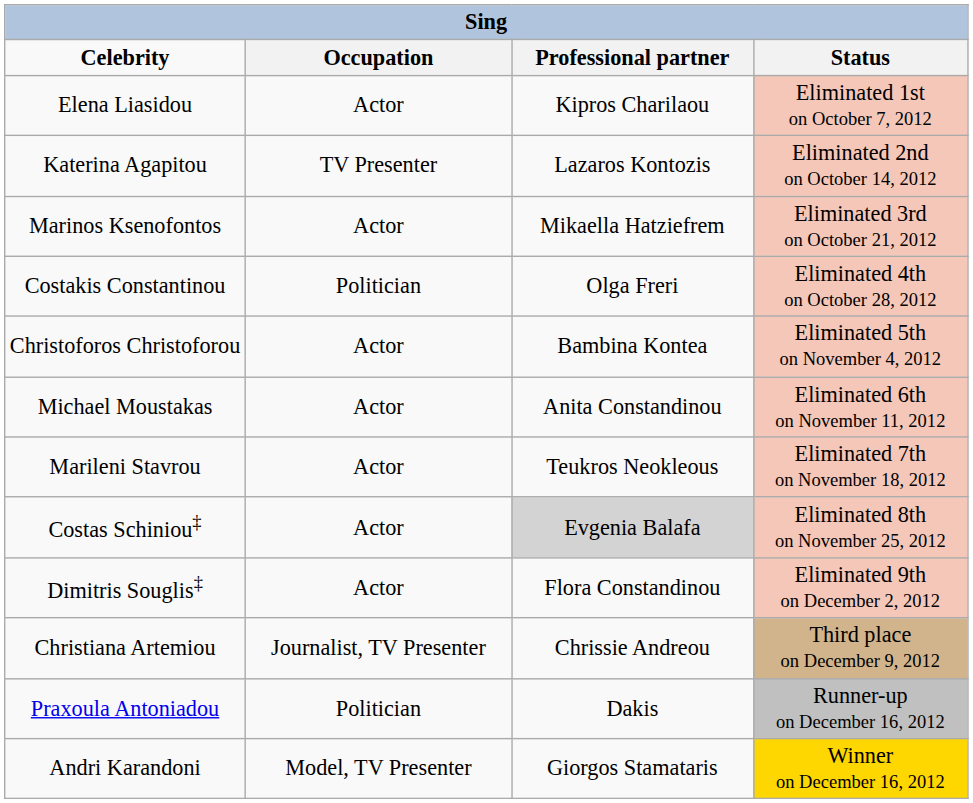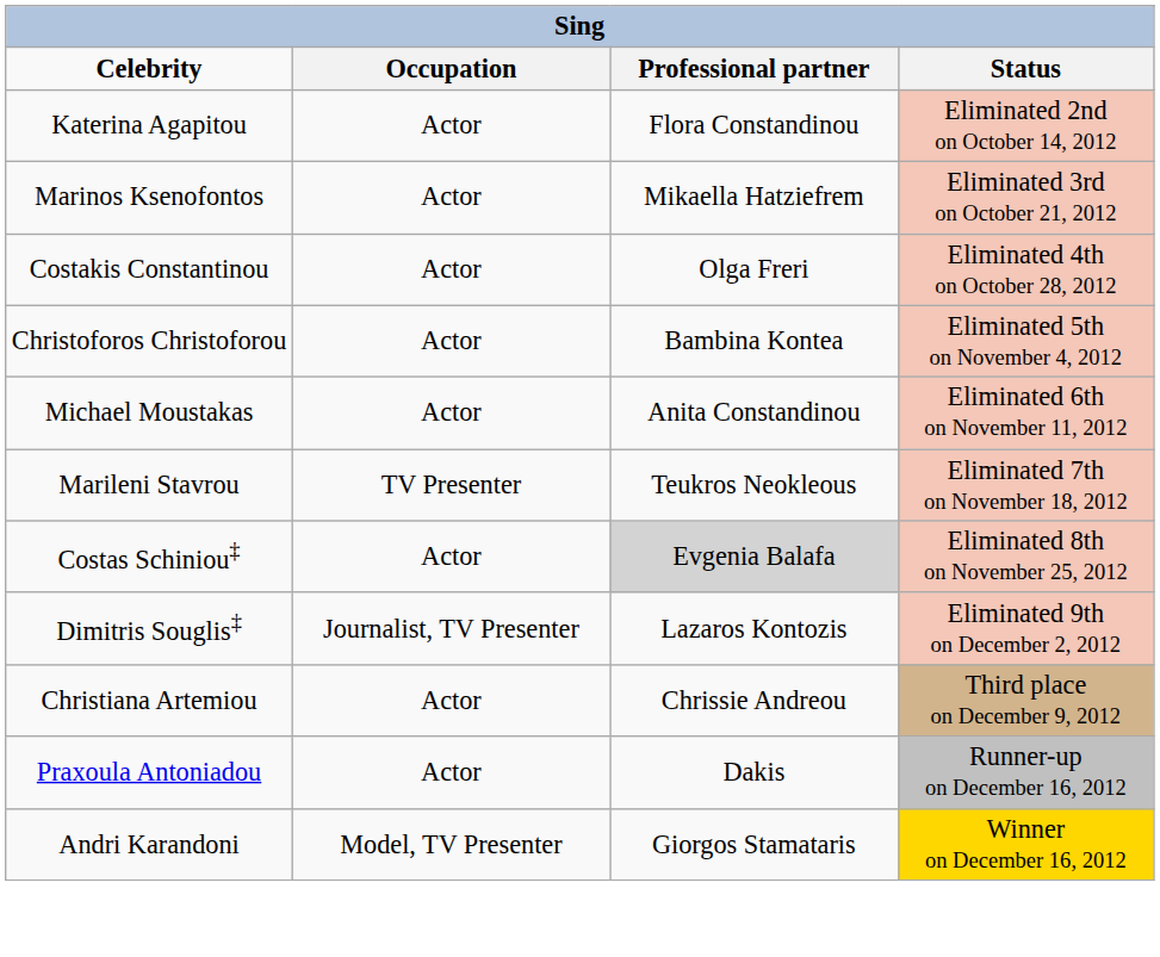- row: Elena Liasidou | Actor | Kipros Charilaou | Eliminated 1st on October 7, 2012
Katerina Agapitou | Occupation: TV Presenter -> Actor
Katerina Agapitou | Professional partner: Lazaros Kontozis -> Flora Constandinou
Costakis Constantinou | Occupation: Politician -> Actor
Marileni Stavrou | Occupation: Actor -> TV Presenter
Dimitris Souglis‡ | Occupation: Actor -> Journalist, TV Presenter
Dimitris Souglis‡ | Professional partner: Flora Constandinou -> Lazaros Kontozis
Christiana Artemiou | Occupation: Journalist, TV Presenter -> Actor
Praxoula Antoniadou | Occupation: Politician -> Actor
